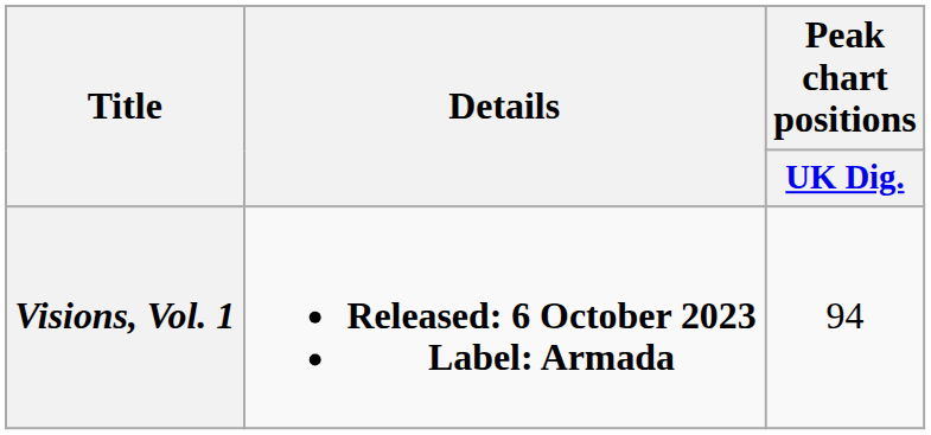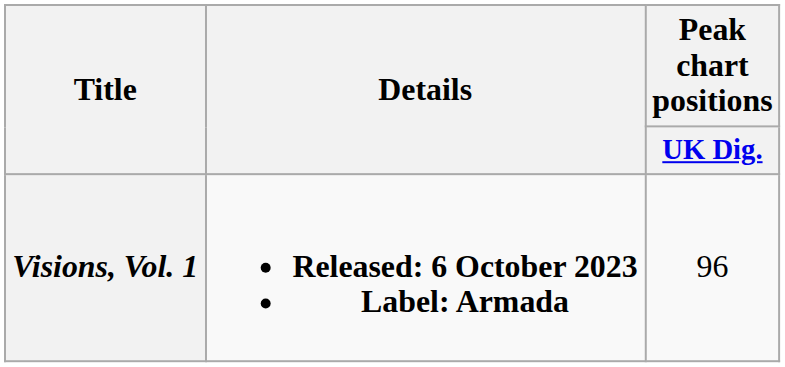Visions, Vol. 1 | Peak chart positions / UK Dig.: 94 -> 96
